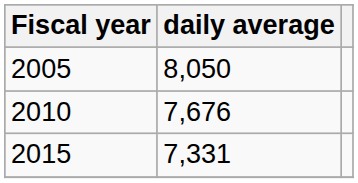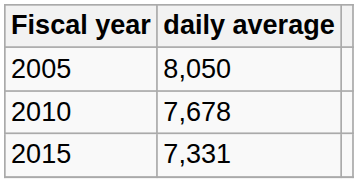2010 | daily average: 7,676 -> 7,678
